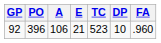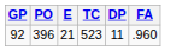- column: A | 106
92 | DP: 10 -> 11
